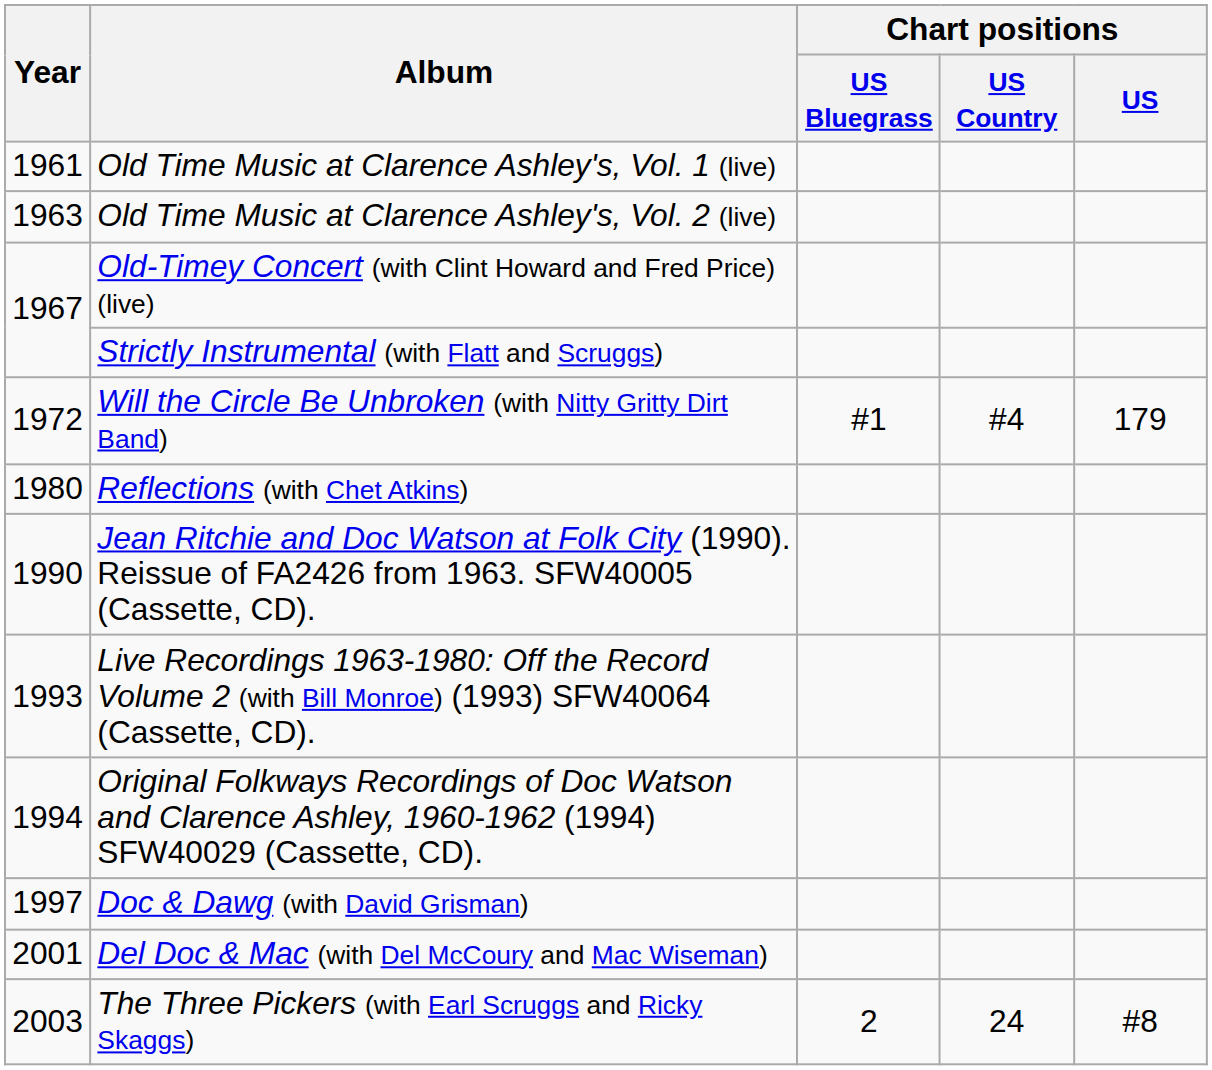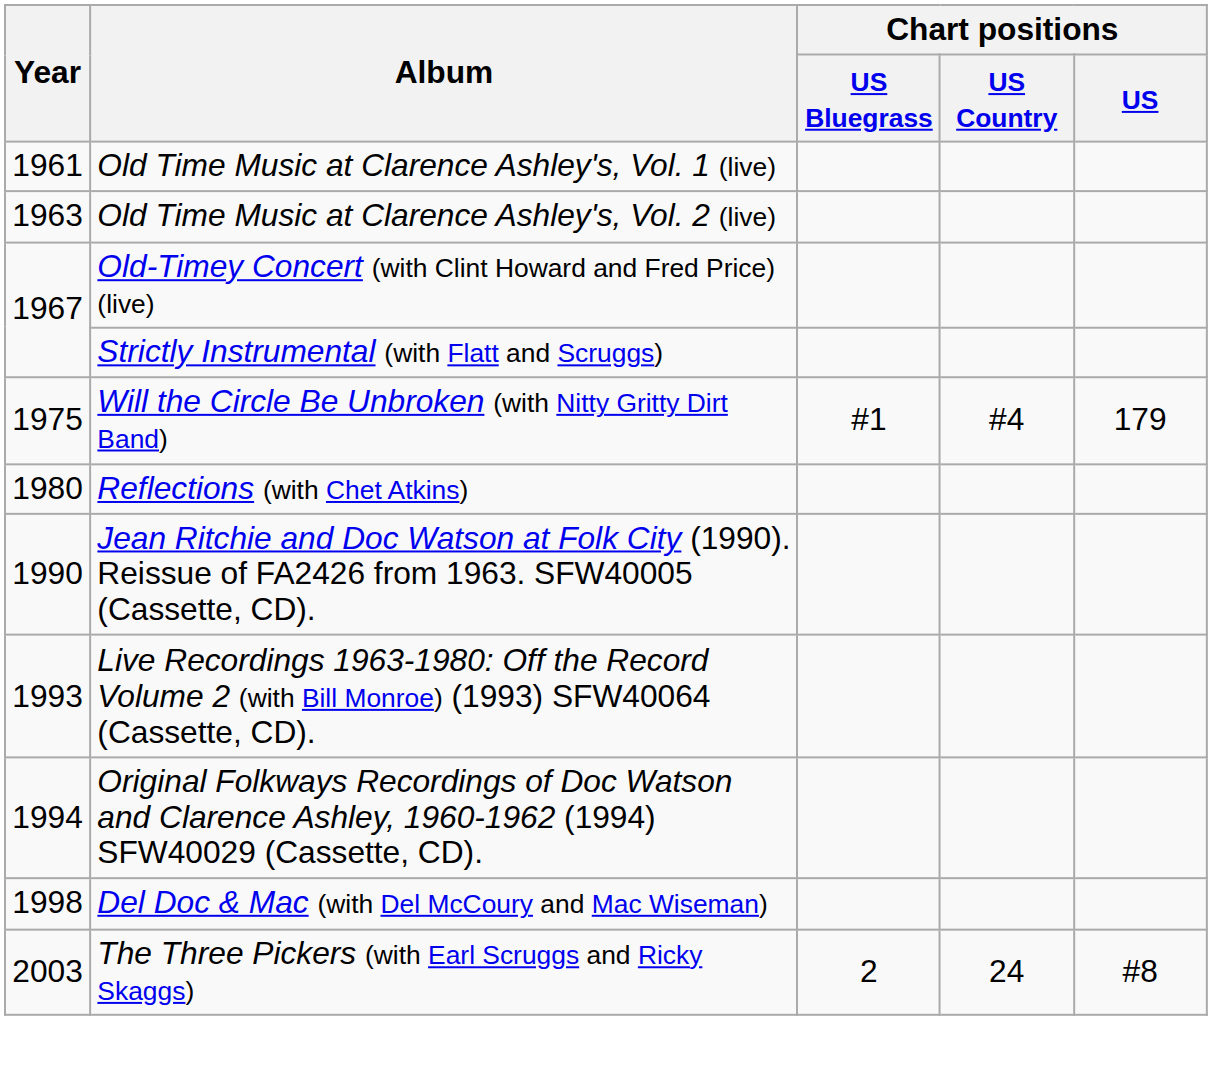Will the Circle Be Unbroken (with Nitty Gritty Dirt Band) | Year: 1972 -> 1975
- row: 1997 | Doc & Dawg (with David Grisman)
Del Doc & Mac (with Del McCoury and Mac Wiseman) | Year: 2001 -> 1998
